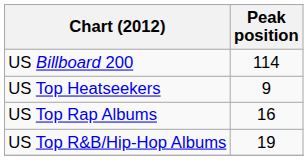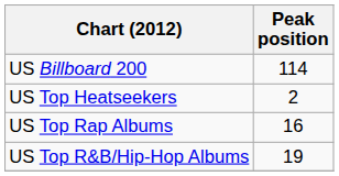US Top Heatseekers | Peak position: 9 -> 2
